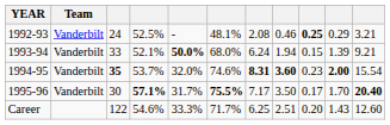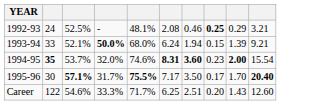- column: Team | Vanderbilt | Vanderbilt | Vanderbilt | Vanderbilt
